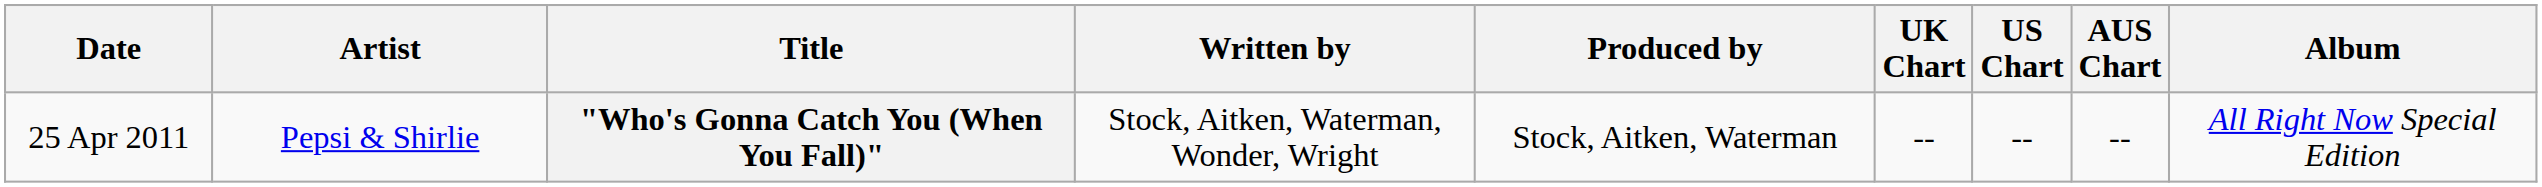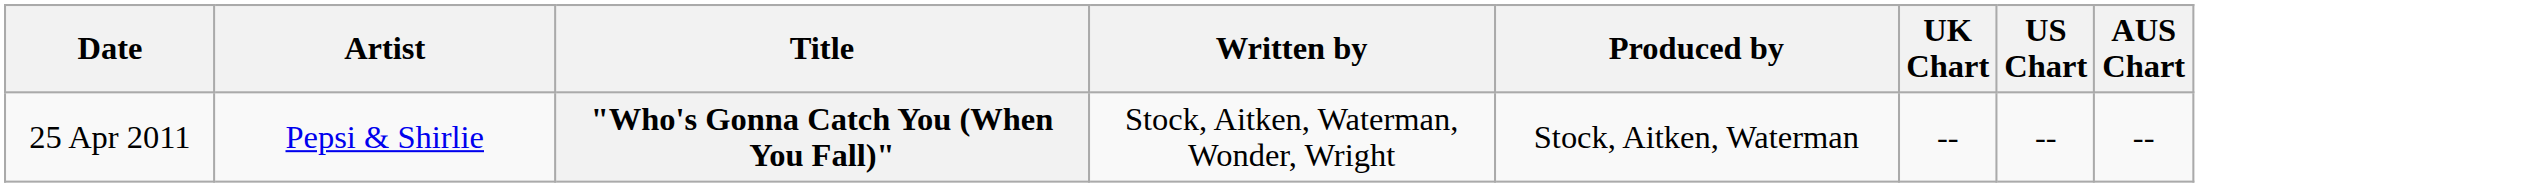- column: Album | All Right Now Special Edition
